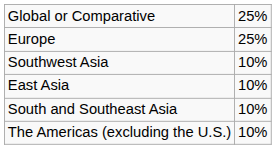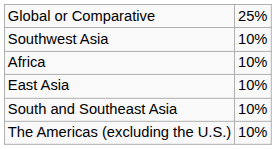- row: Europe | 25%
+ row: Africa | 10%
